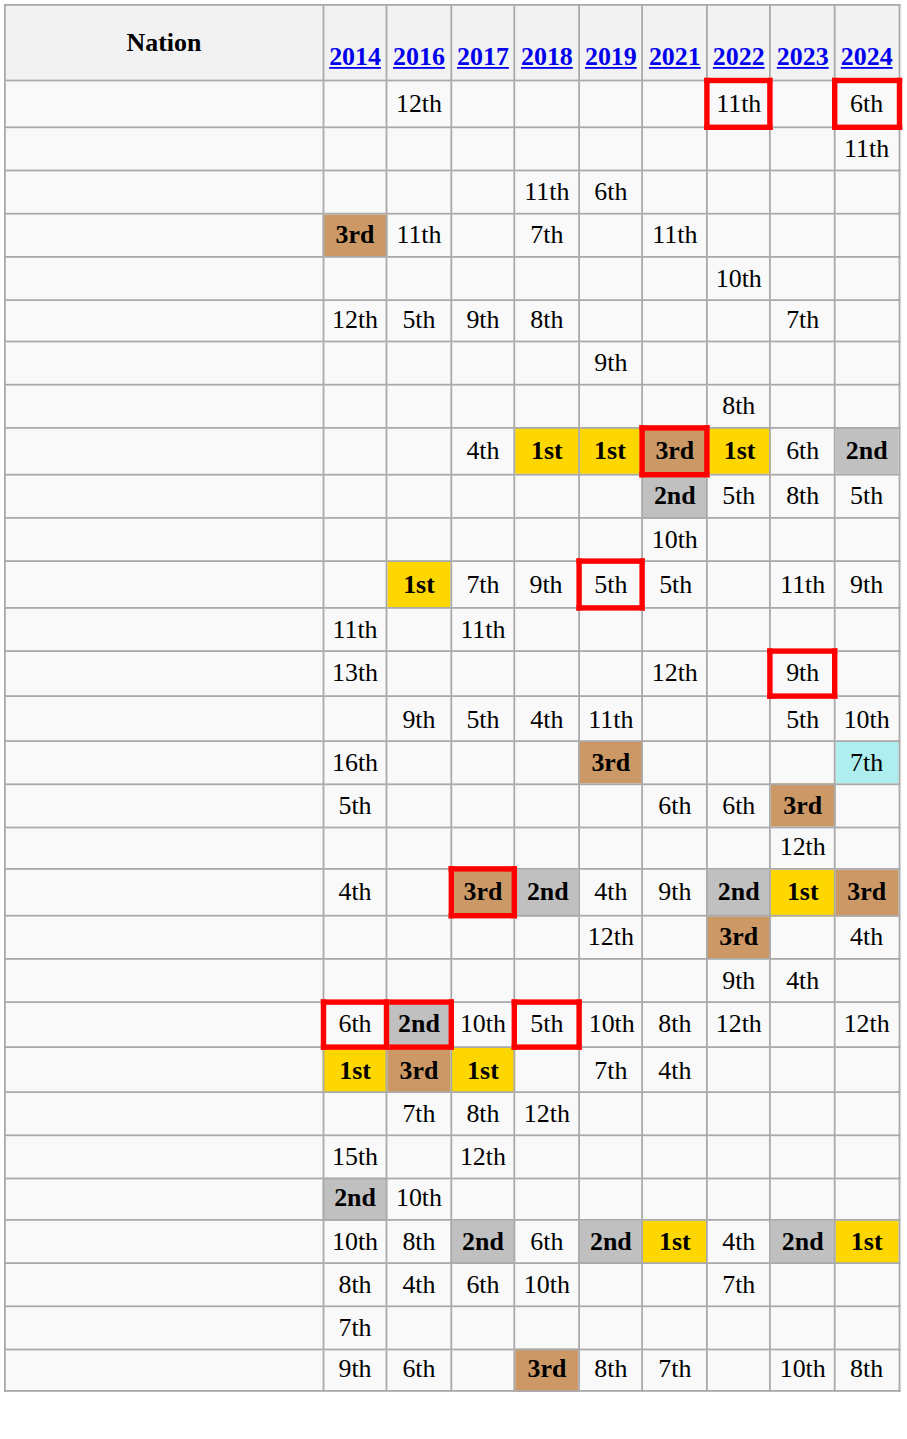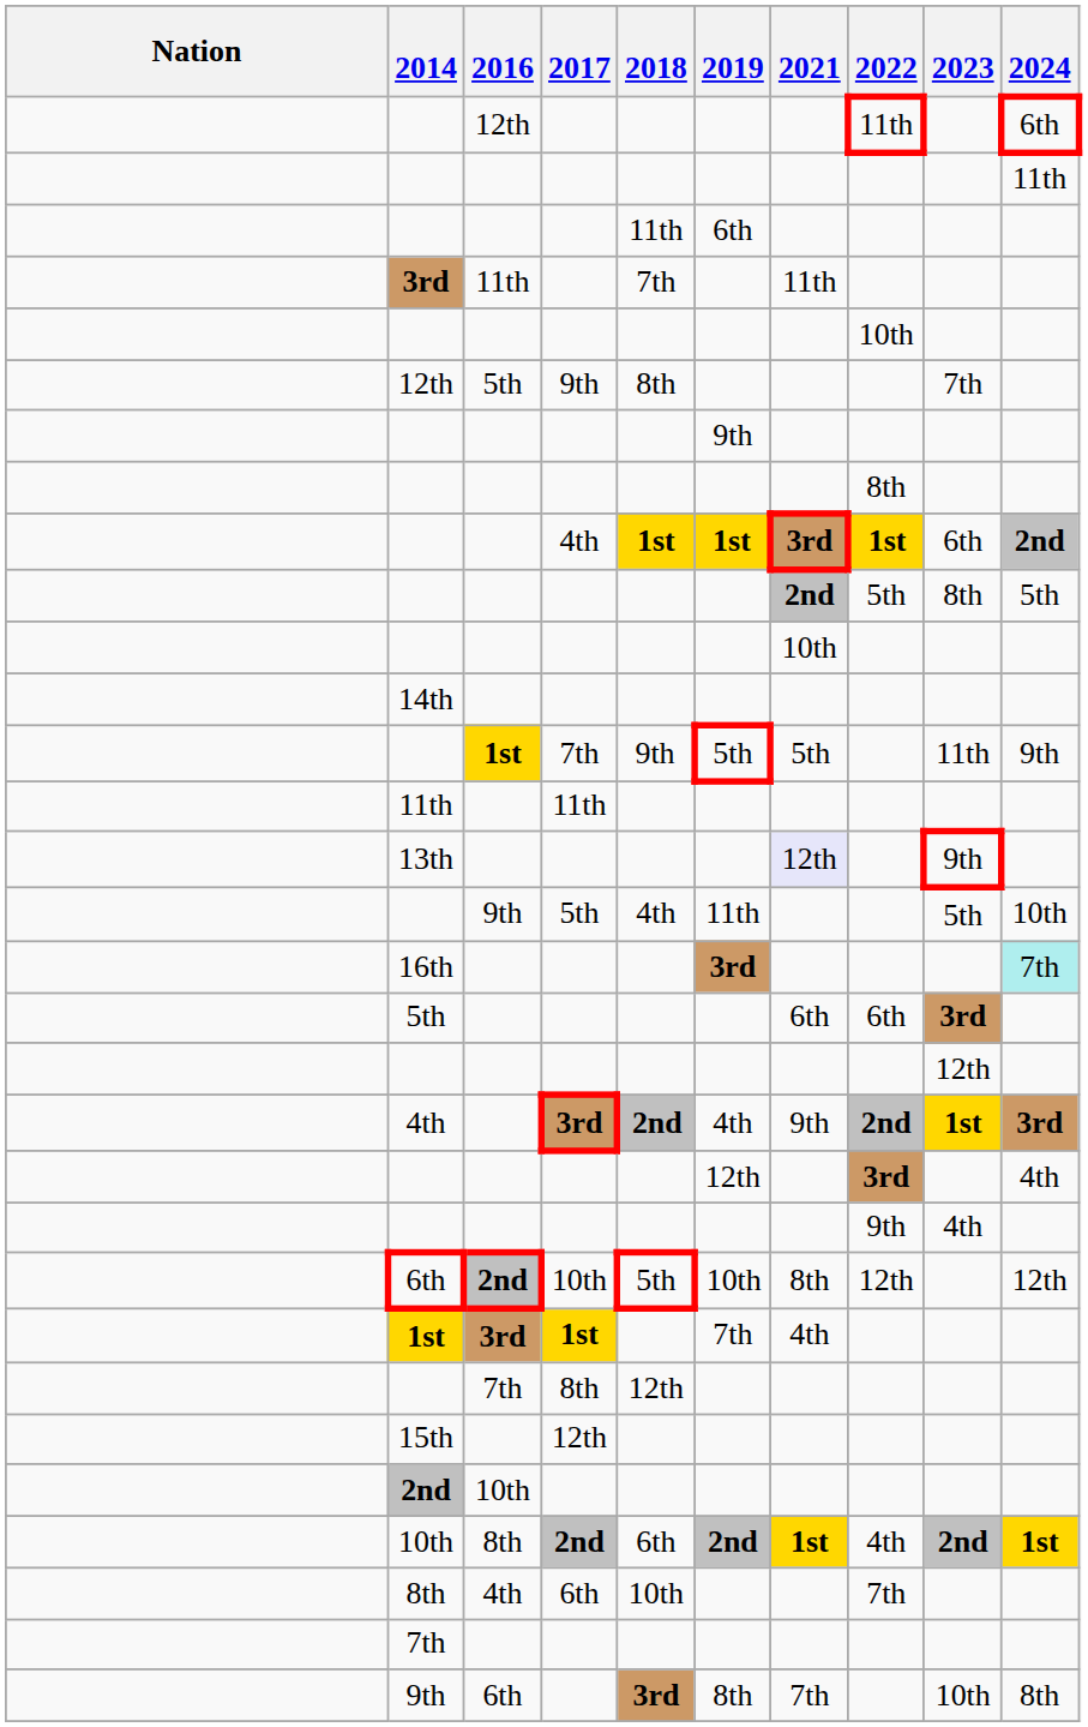+ row: 14th
13th | 2021: no background -> lavender background
